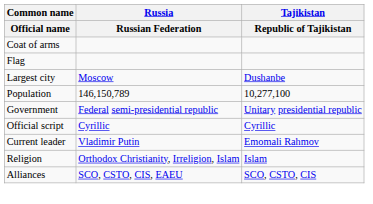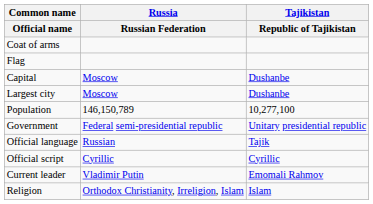+ row: Capital | Moscow | Dushanbe
+ row: Official language | Russian | Tajik
- row: Alliances | SCO, CSTO, CIS, EAEU | SCO, CSTO, CIS
